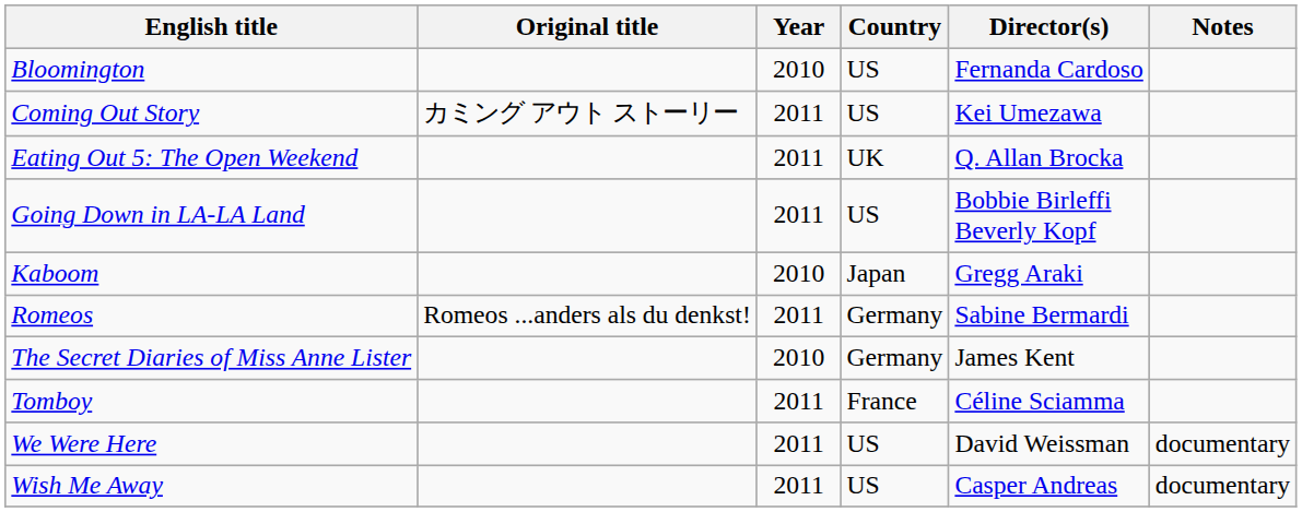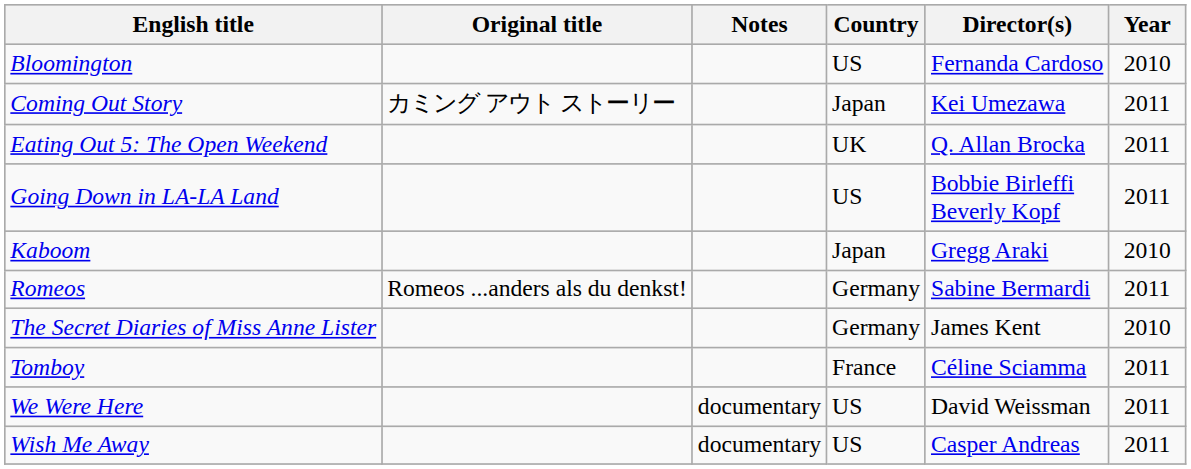columns swapped: Year <-> Notes
Coming Out Story | Country: US -> Japan
